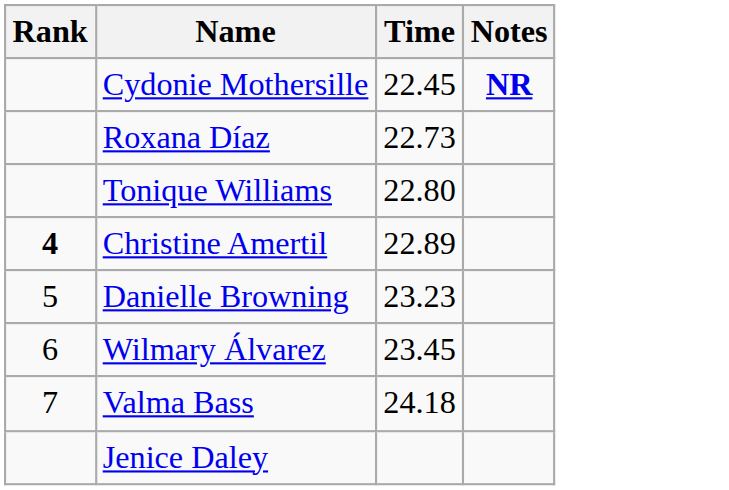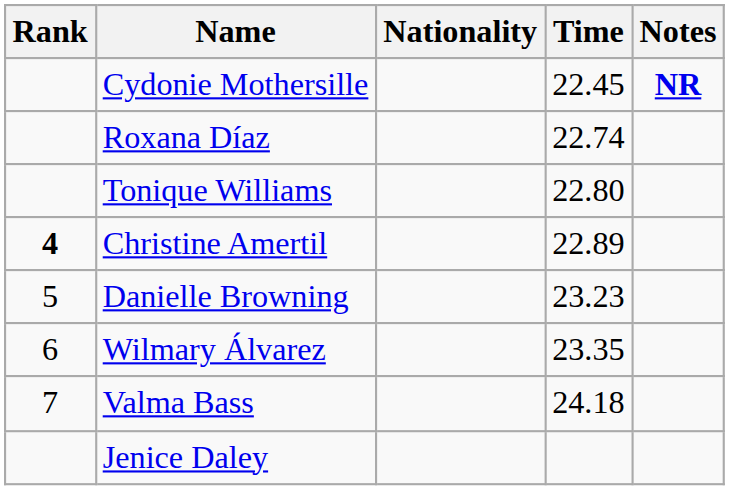+ column: Nationality
Roxana Díaz | Time: 22.73 -> 22.74
Wilmary Álvarez | Time: 23.45 -> 23.35
